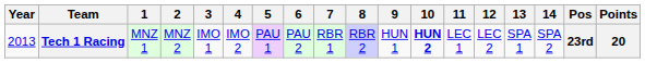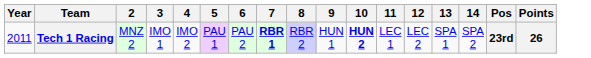- column: 1 | MNZ 1
Tech 1 Racing | Year: 2013 -> 2011
Tech 1 Racing | 7: normal -> bold
Tech 1 Racing | Points: 20 -> 26
